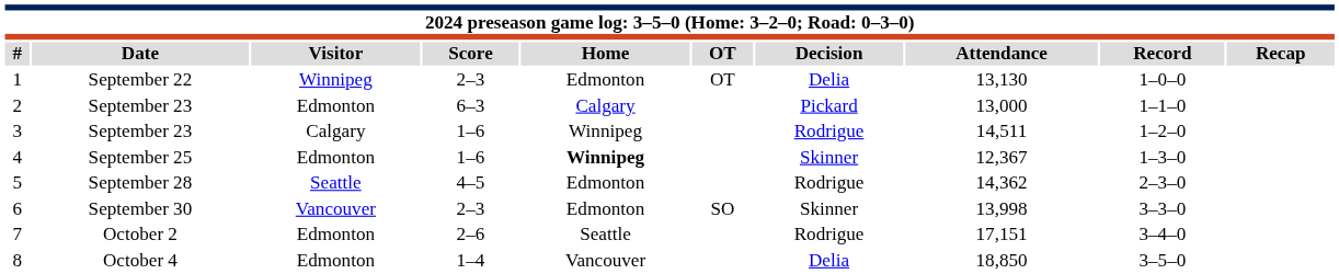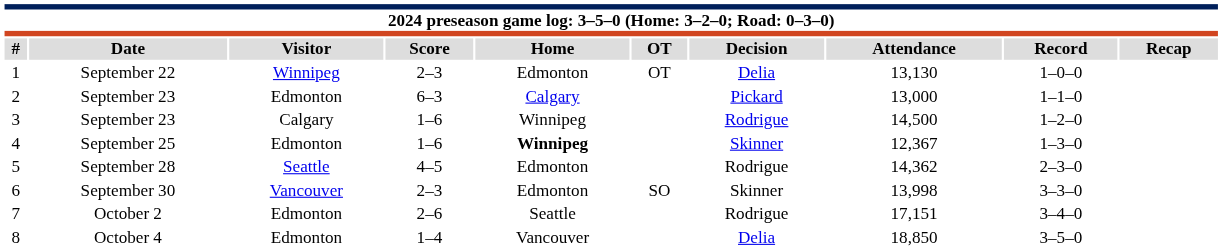3 | Attendance: 14,511 -> 14,500
